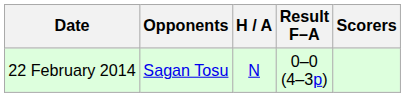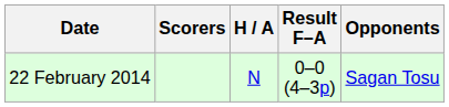columns swapped: Opponents <-> Scorers
